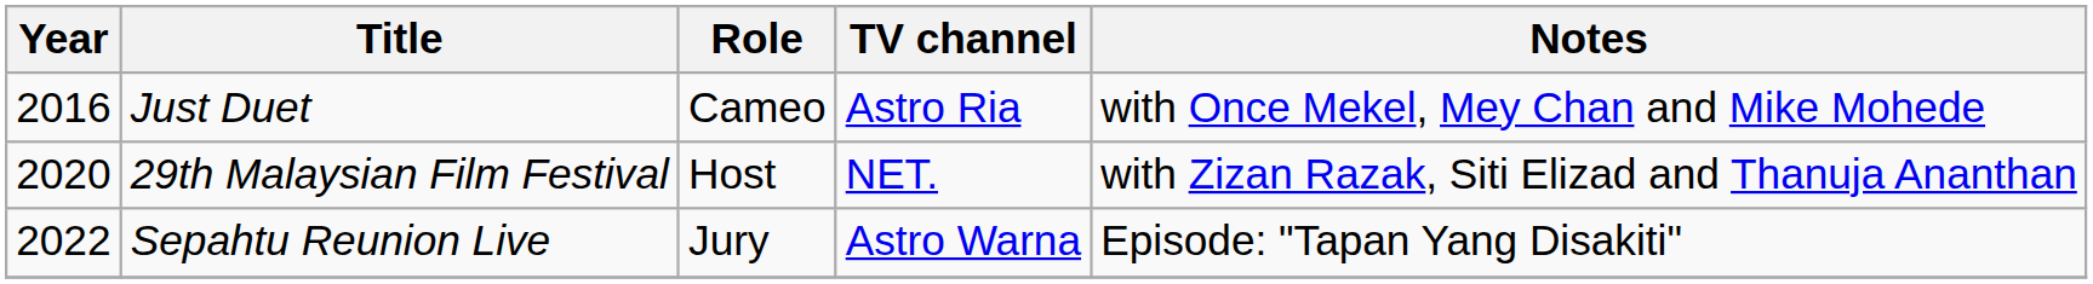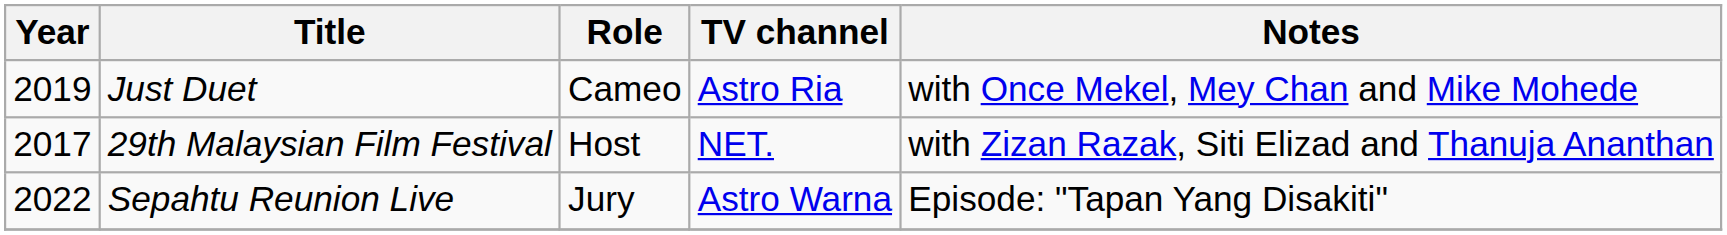Just Duet | Year: 2016 -> 2019
29th Malaysian Film Festival | Year: 2020 -> 2017
